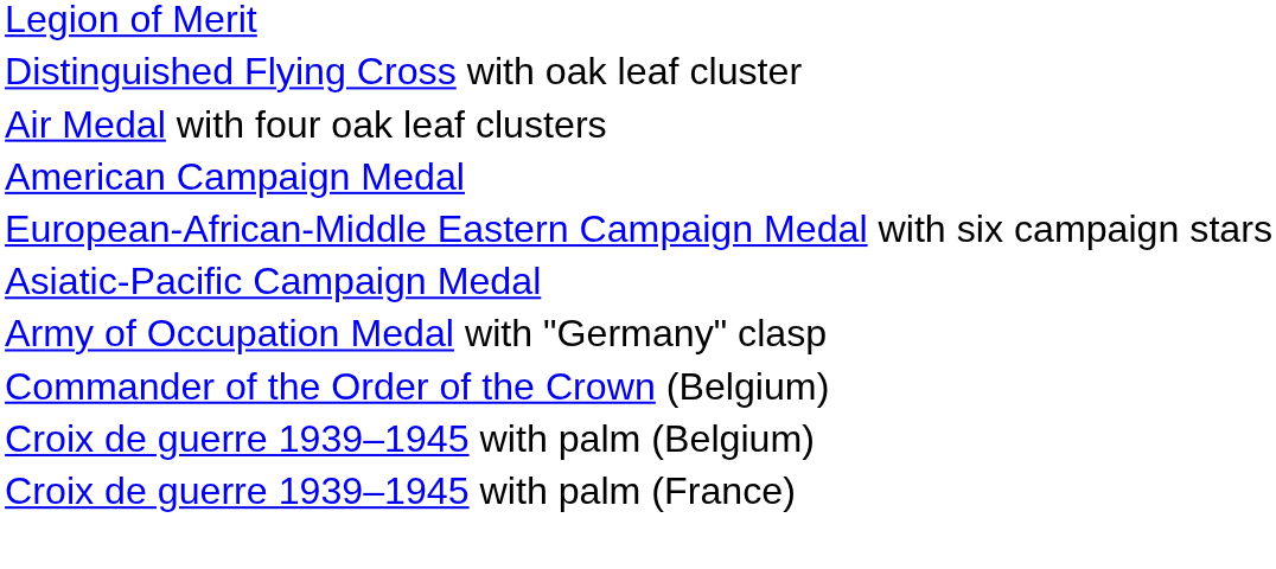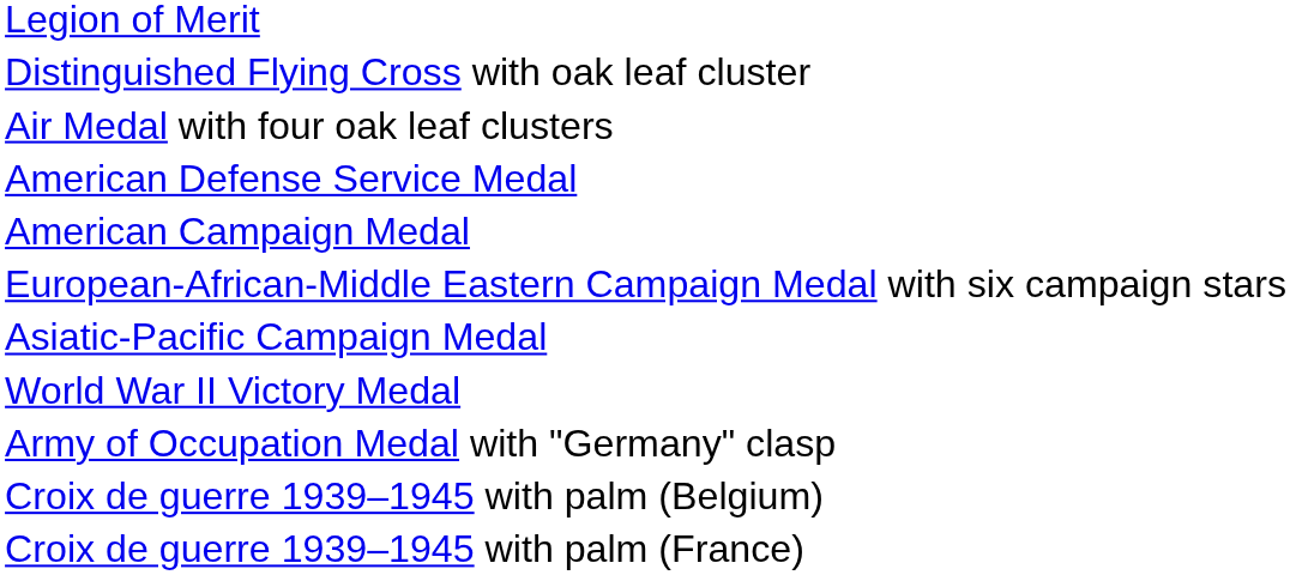+ row: American Defense Service Medal
+ row: World War II Victory Medal
- row: Commander of the Order of the Crown (Belgium)
